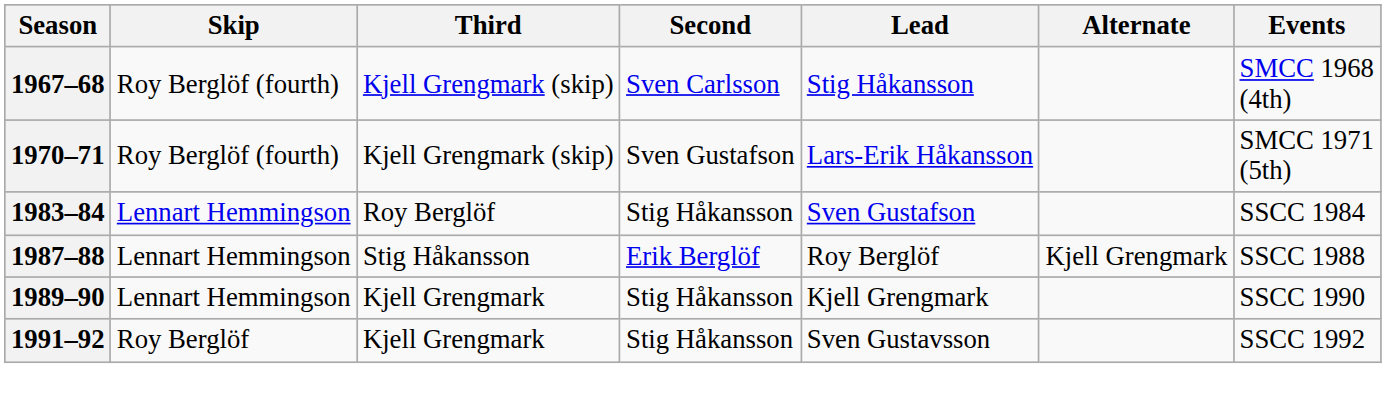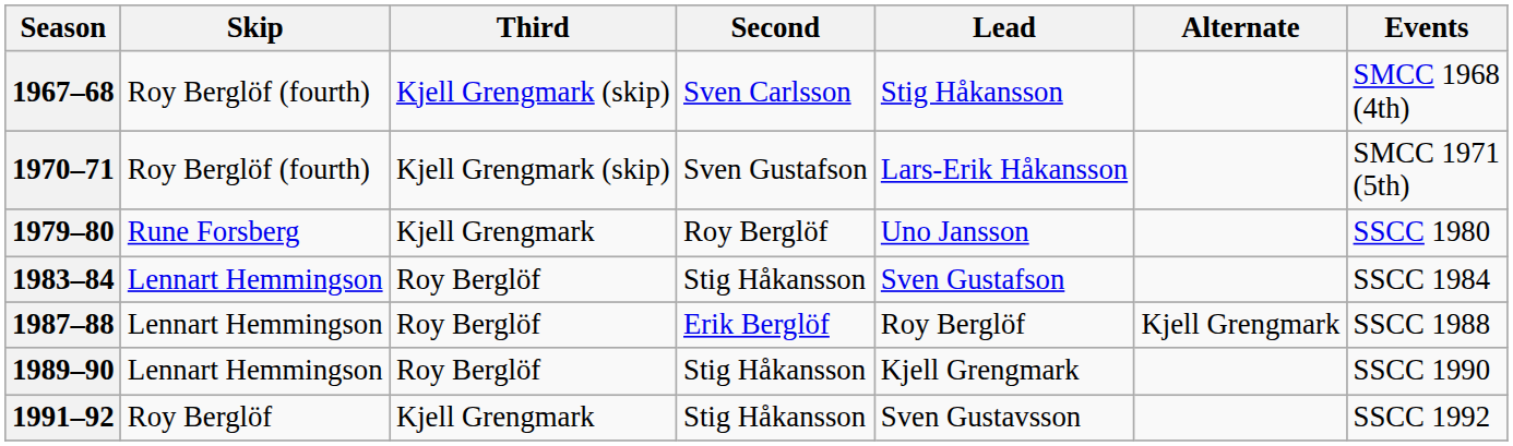+ row: 1979–80 | Rune Forsberg | Kjell Grengmark | Roy Berglöf | Uno Jansson | SSCC 1980
1987–88 | Third: Stig Håkansson -> Roy Berglöf
1989–90 | Third: Kjell Grengmark -> Roy Berglöf
